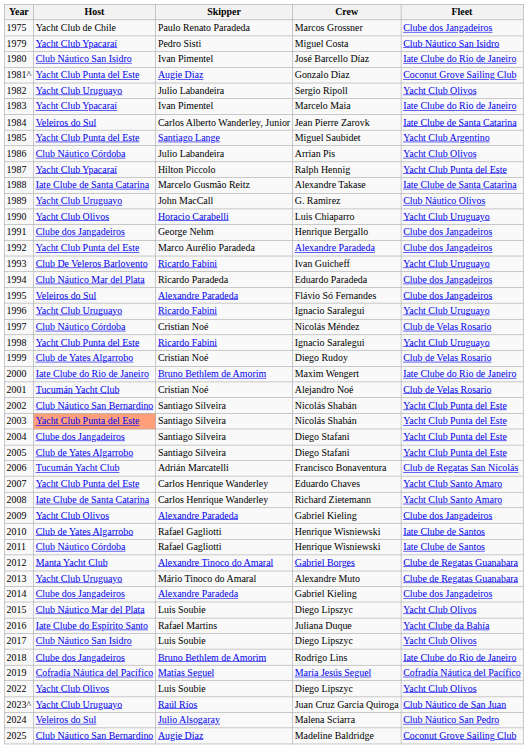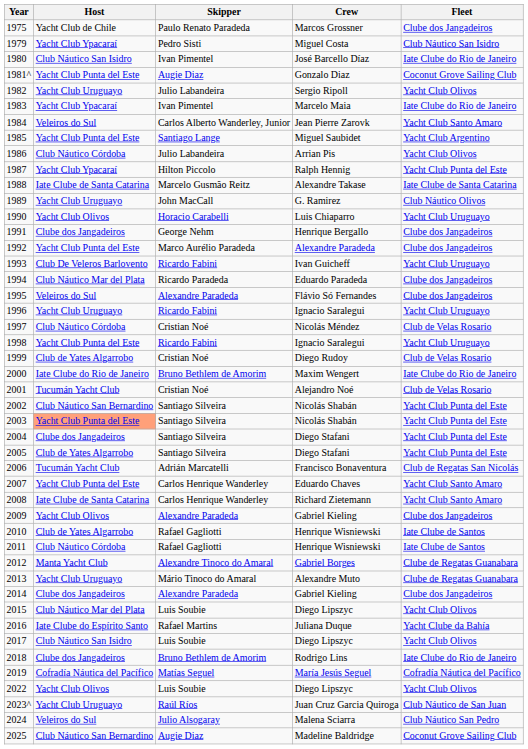1984 | Fleet: Iate Clube de Santa Catarina -> Yacht Club Santo Amaro
